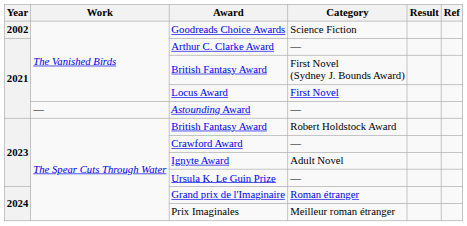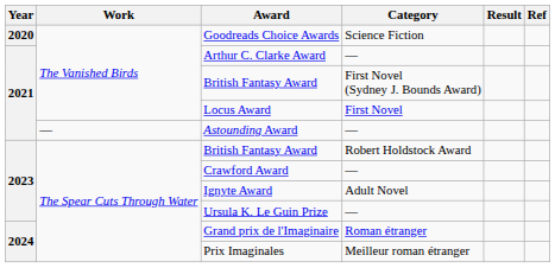Goodreads Choice Awards | Year: 2002 -> 2020
